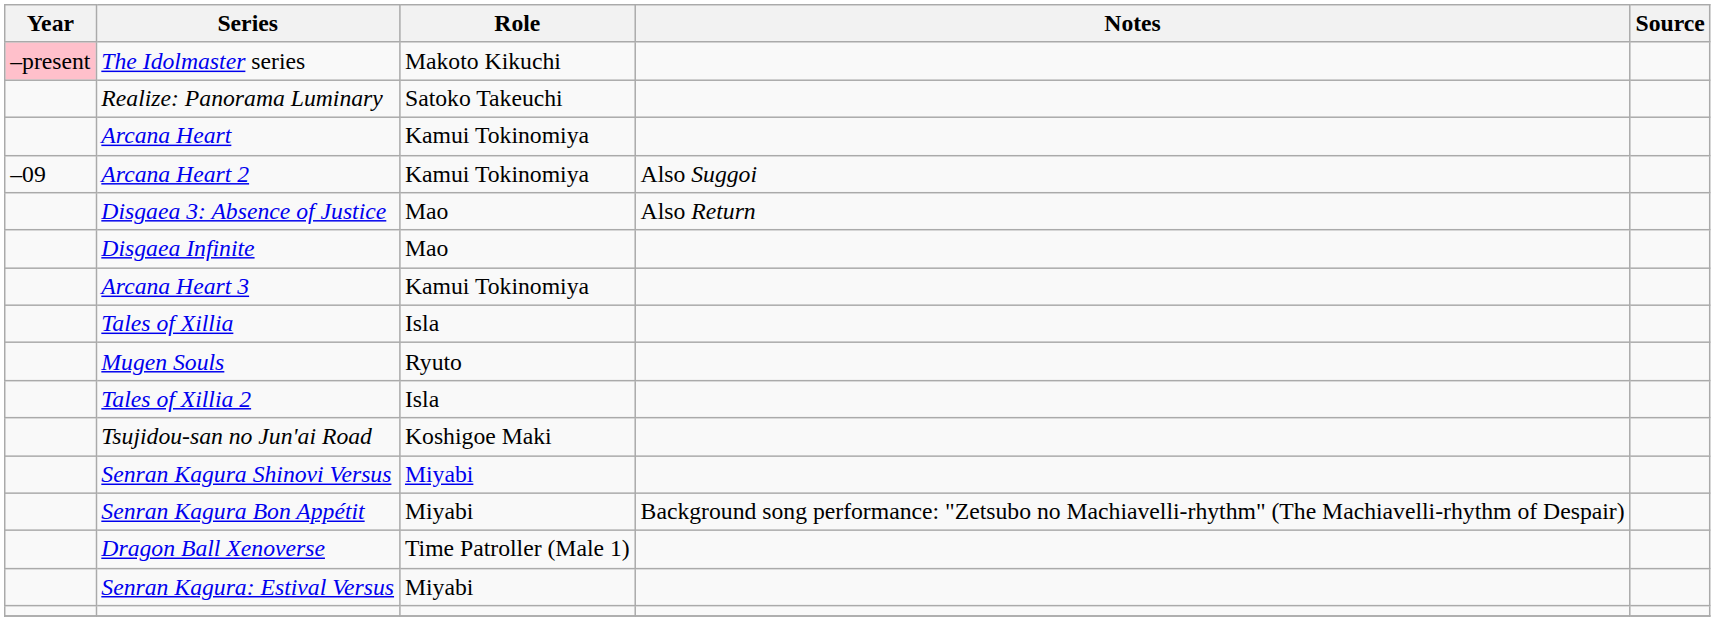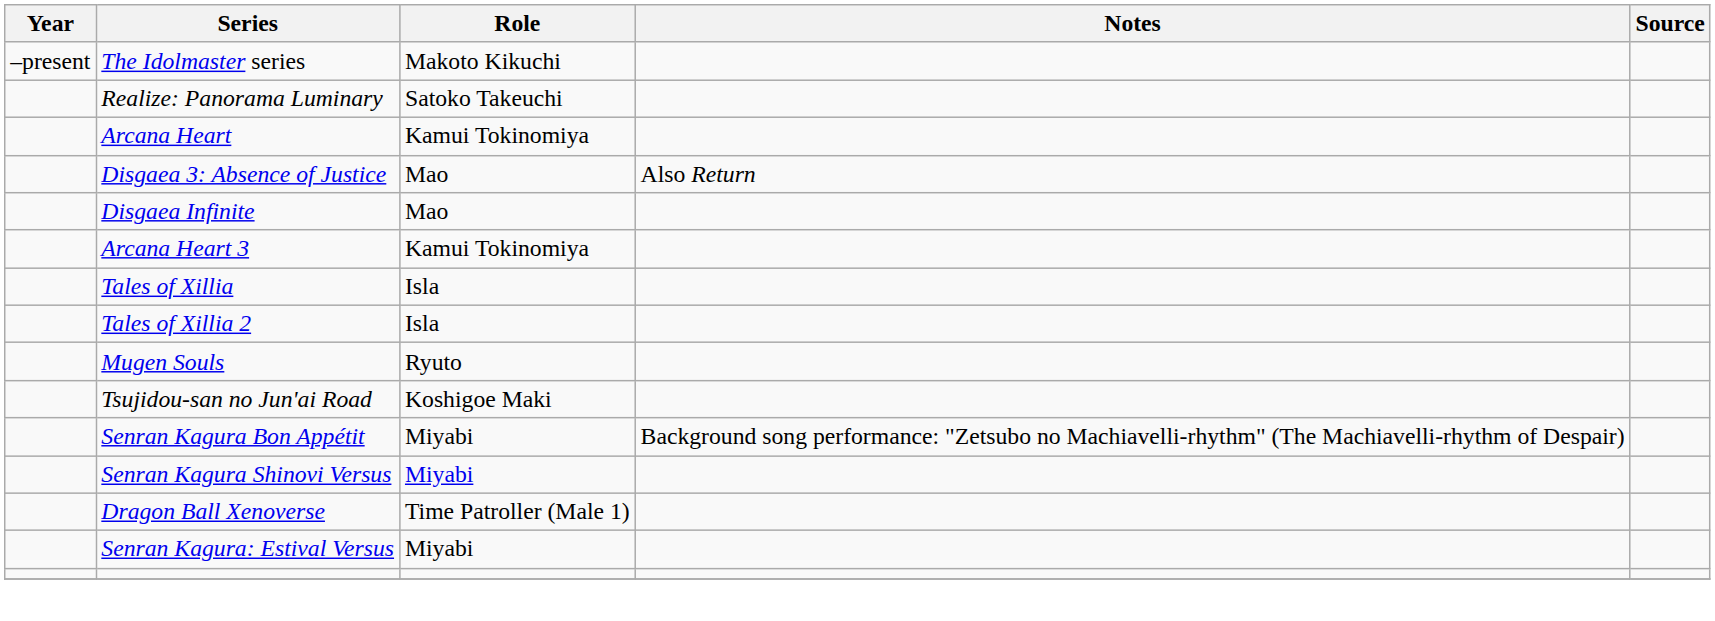The Idolmaster series | Year: pink background -> no background
- row: –09 | Arcana Heart 2 | Kamui Tokinomiya | Also Suggoi
rows swapped: Tales of Xillia 2 <-> Mugen Souls
rows swapped: Senran Kagura Shinovi Versus <-> Senran Kagura Bon Appétit
